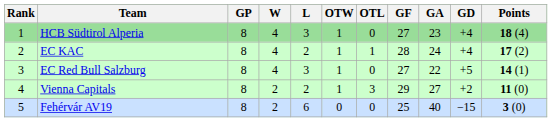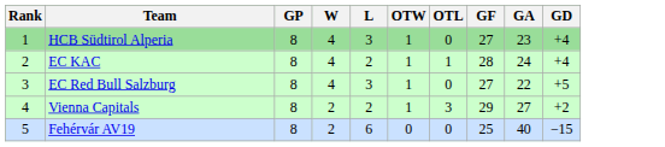- column: Points | 18 (4) | 17 (2) | 14 (1) | 11 (0) | 3 (0)
